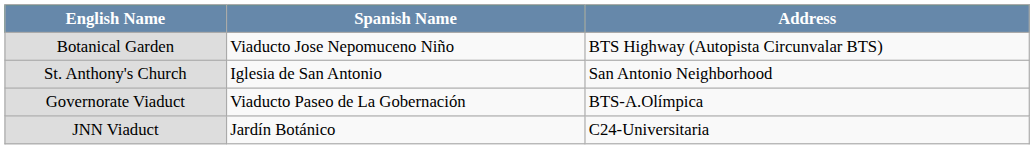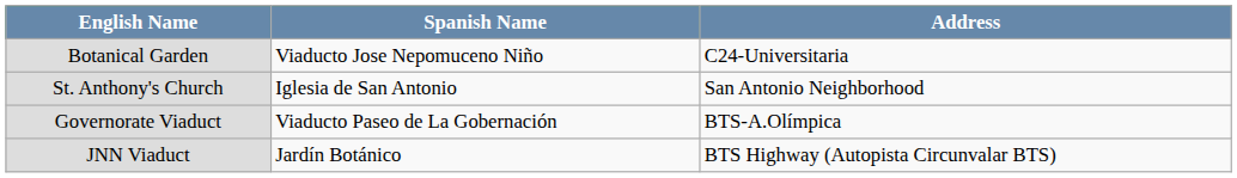Botanical Garden | Address: BTS Highway (Autopista Circunvalar BTS) -> C24-Universitaria
JNN Viaduct | Address: C24-Universitaria -> BTS Highway (Autopista Circunvalar BTS)
